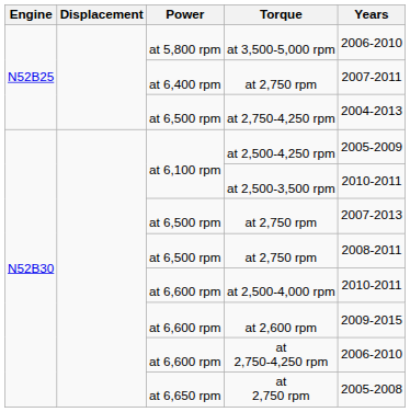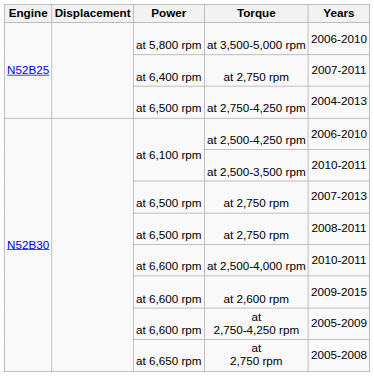at 2,500-4,250 rpm | Years: 2005-2009 -> 2006-2010
at 6,600 rpm / at 2,750-4,250 rpm | Years: 2006-2010 -> 2005-2009
